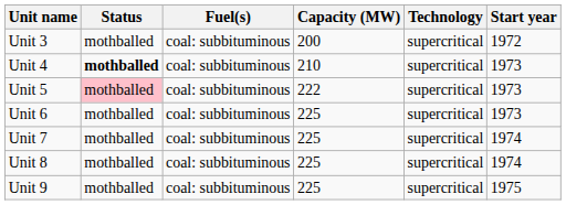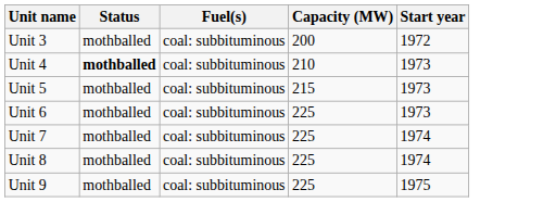- column: Technology | supercritical | supercritical | supercritical | supercritical | supercritical | supercritical | supercritical
Unit 5 | Status: pink background -> no background
Unit 5 | Capacity (MW): 222 -> 215
